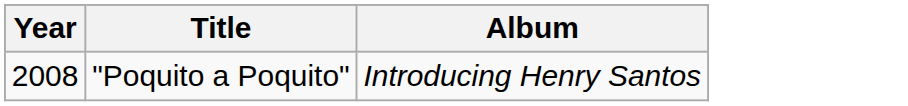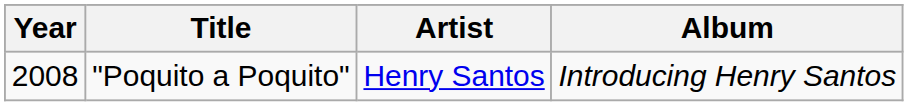+ column: Artist | Henry Santos
